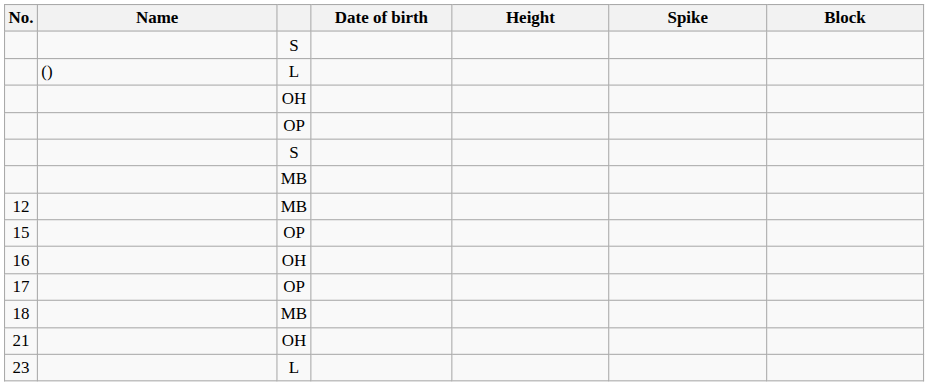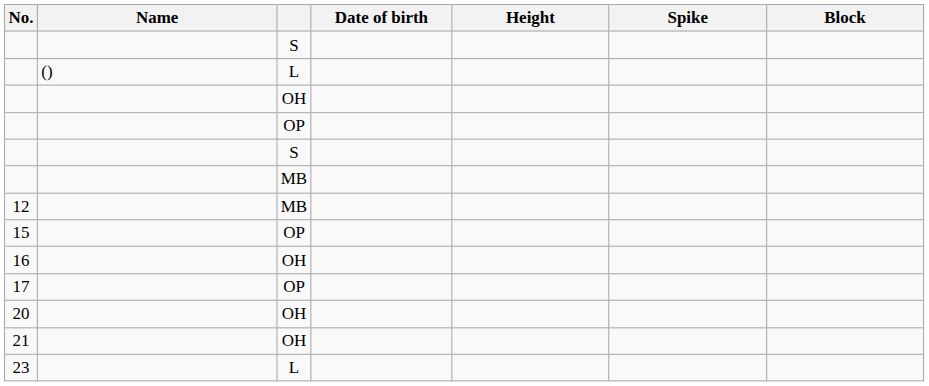- row: 18 | MB
+ row: 20 | OH
